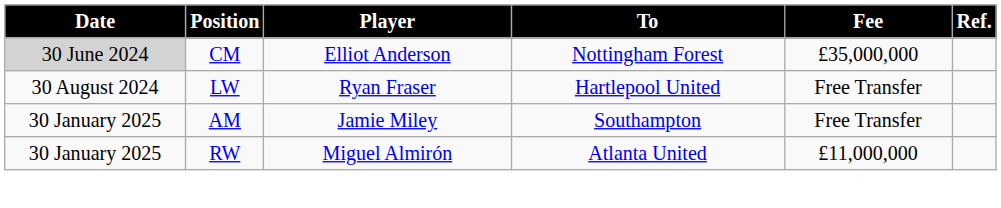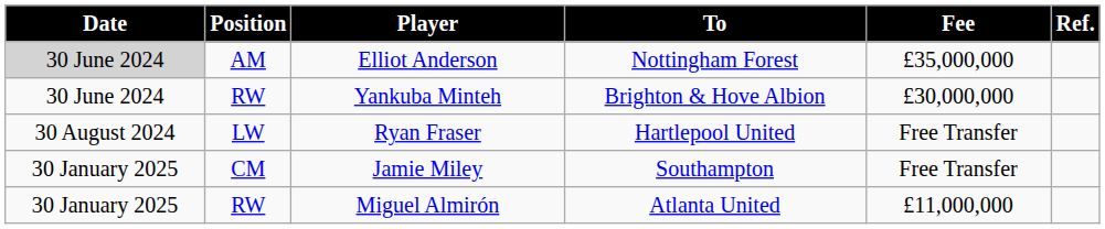Elliot Anderson | Position: CM -> AM
+ row: 30 June 2024 | RW | Yankuba Minteh | Brighton & Hove Albion | £30,000,000
Jamie Miley | Position: AM -> CM
